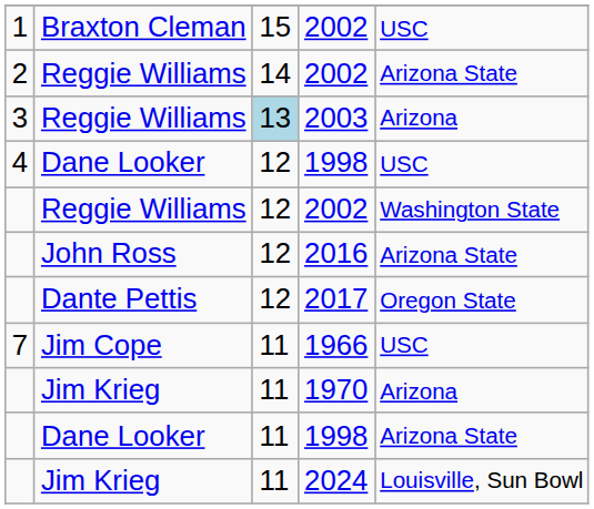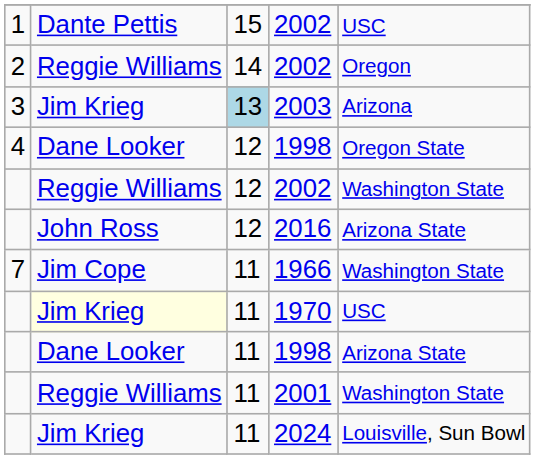1 / 2002 | column 2: Braxton Cleman -> Dante Pettis
2 / 2002 | column 5: Arizona State -> Oregon
2003 | column 2: Reggie Williams -> Jim Krieg
4 / 1998 | column 5: USC -> Oregon State
- row: Dante Pettis | 12 | 2017 | Oregon State
1966 | column 5: USC -> Washington State
1970 | column 2: no background -> lightyellow background
1970 | column 5: Arizona -> USC
+ row: Reggie Williams | 11 | 2001 | Washington State
